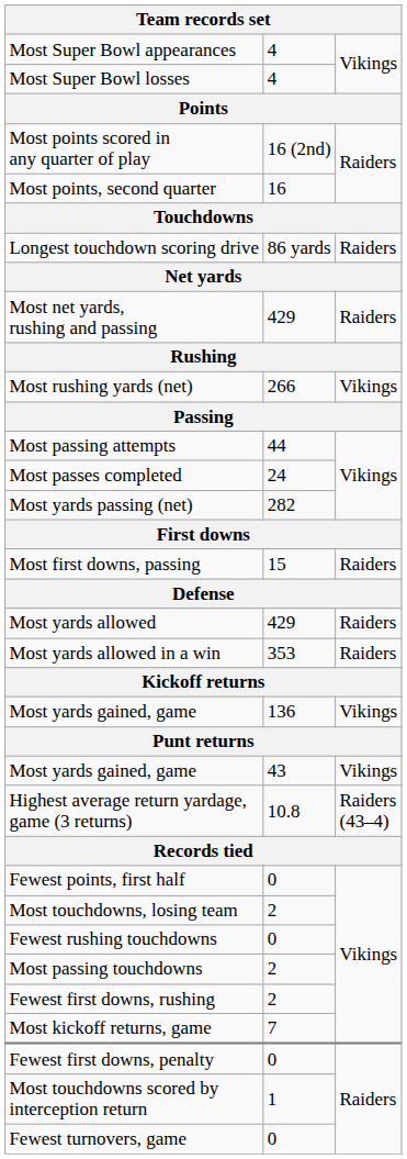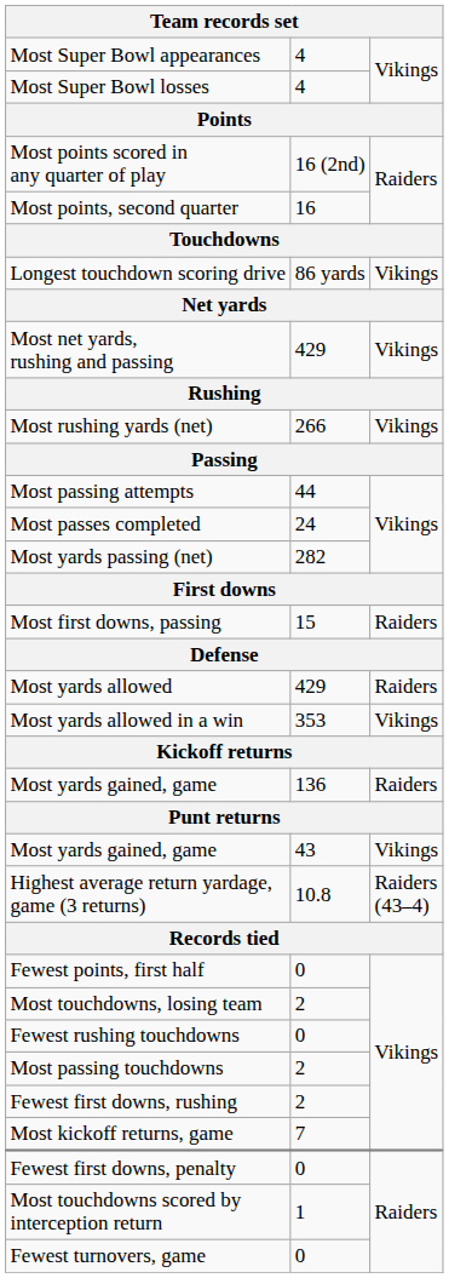Longest touchdown scoring drive | column 3: Raiders -> Vikings
Most net yards, rushing and passing | column 3: Raiders -> Vikings
Most yards allowed in a win | column 3: Raiders -> Vikings
Most yards gained, game / 136 | column 3: Vikings -> Raiders
